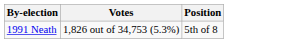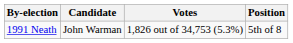+ column: Candidate | John Warman
